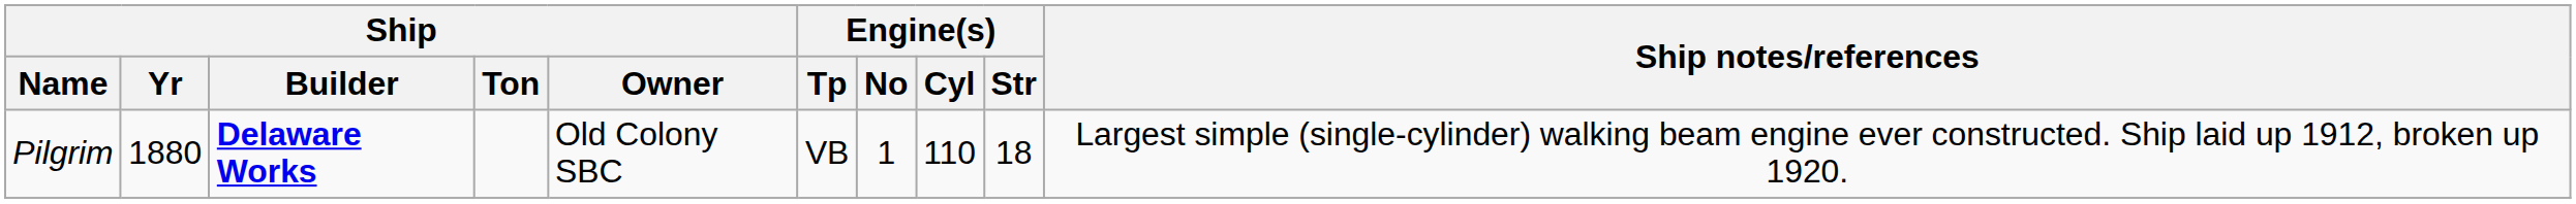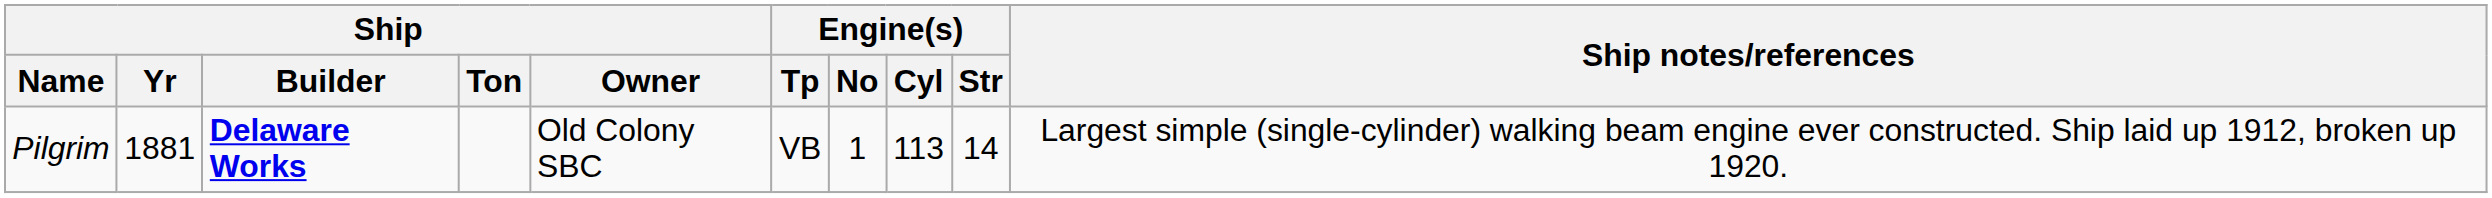Pilgrim | Ship / Yr: 1880 -> 1881
Pilgrim | Engine(s) / Cyl: 110 -> 113
Pilgrim | Engine(s) / Str: 18 -> 14
